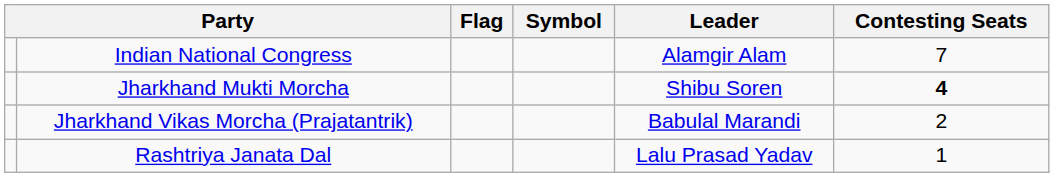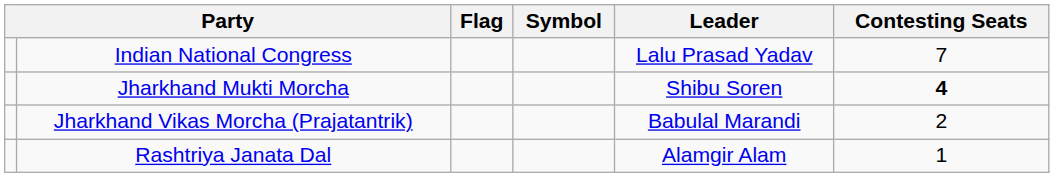Indian National Congress | Leader: Alamgir Alam -> Lalu Prasad Yadav
Rashtriya Janata Dal | Leader: Lalu Prasad Yadav -> Alamgir Alam
